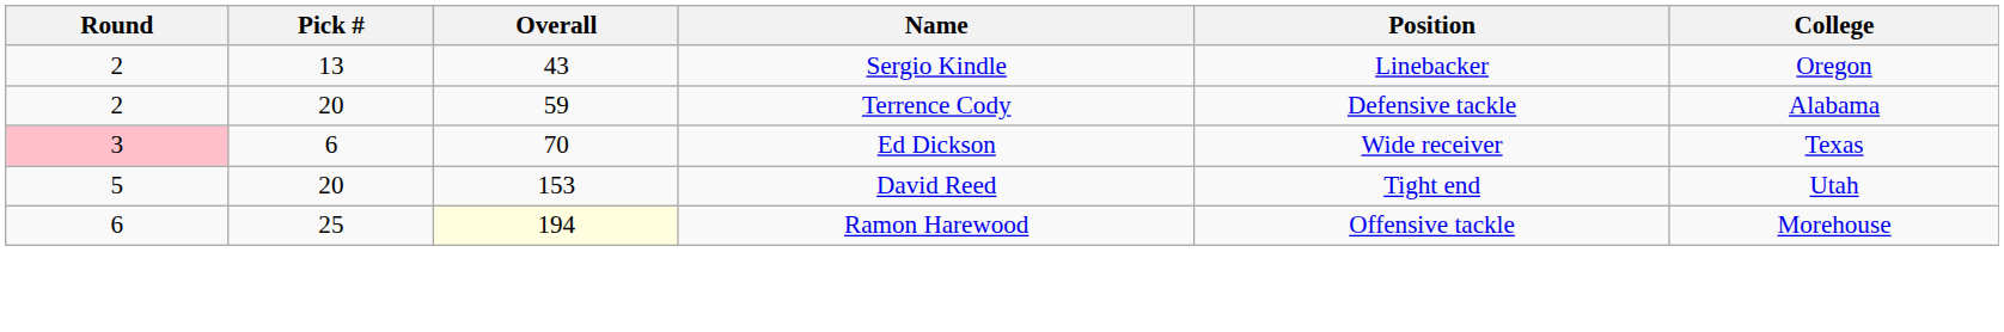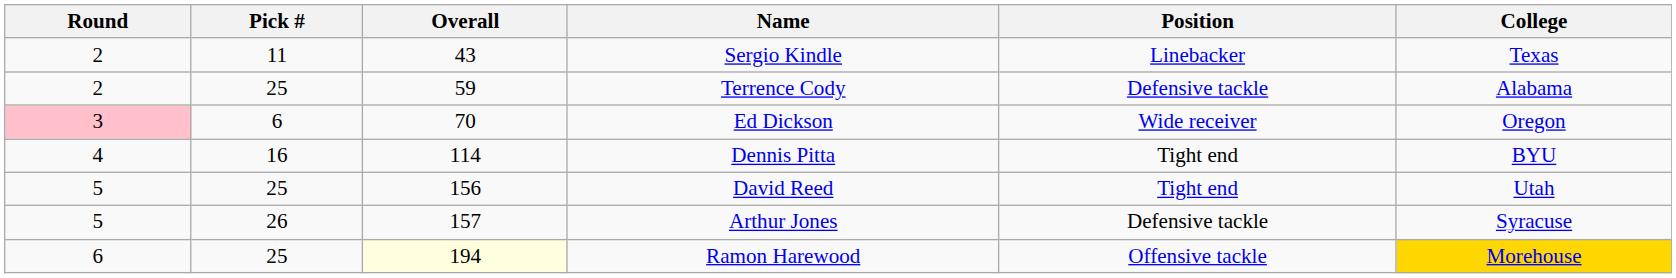Sergio Kindle | Pick #: 13 -> 11
Sergio Kindle | College: Oregon -> Texas
Terrence Cody | Pick #: 20 -> 25
Ed Dickson | College: Texas -> Oregon
+ row: 4 | 16 | 114 | Dennis Pitta | Tight end | BYU
David Reed | Pick #: 20 -> 25
David Reed | Overall: 153 -> 156
+ row: 5 | 26 | 157 | Arthur Jones | Defensive tackle | Syracuse
Ramon Harewood | College: no background -> gold background
